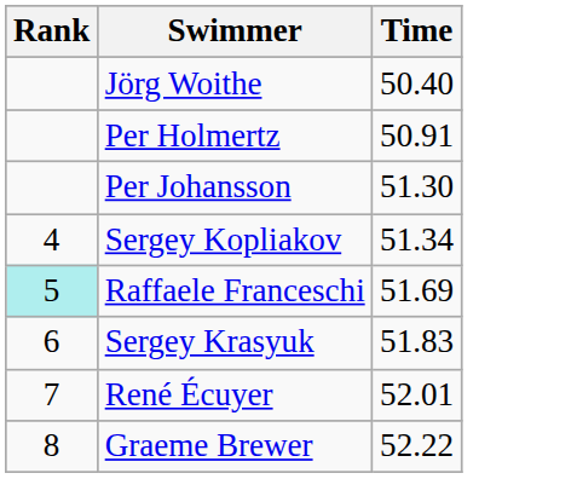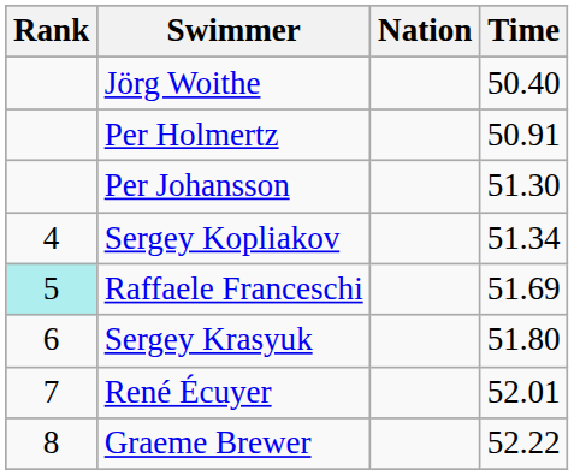+ column: Nation
Sergey Krasyuk | Time: 51.83 -> 51.80
